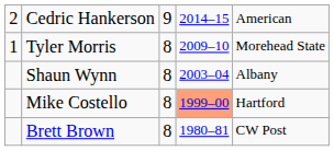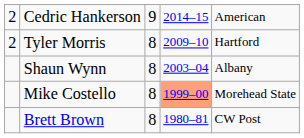Tyler Morris | column 1: 1 -> 2
Tyler Morris | column 5: Morehead State -> Hartford
Mike Costello | column 5: Hartford -> Morehead State
